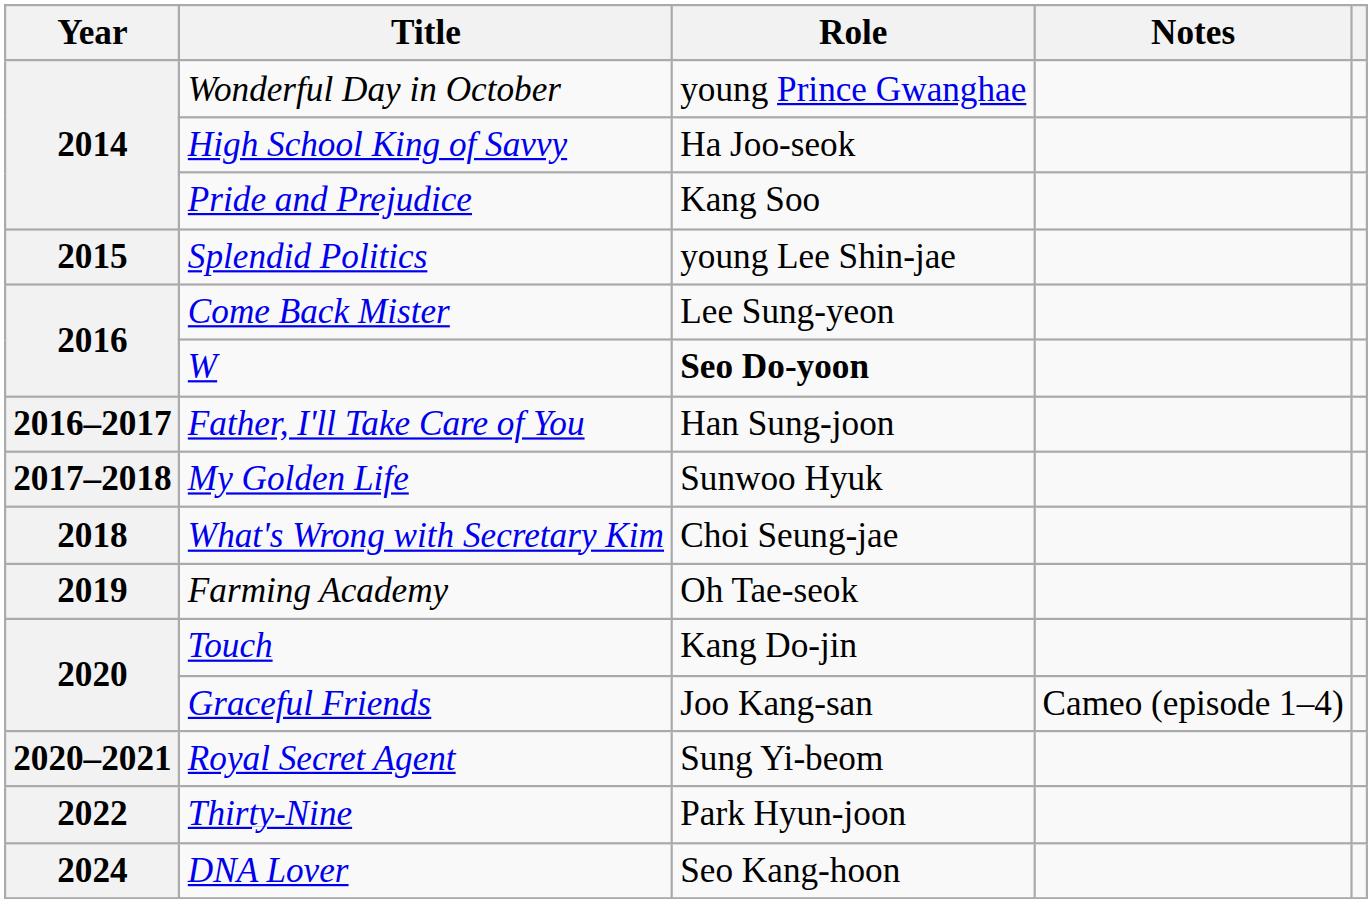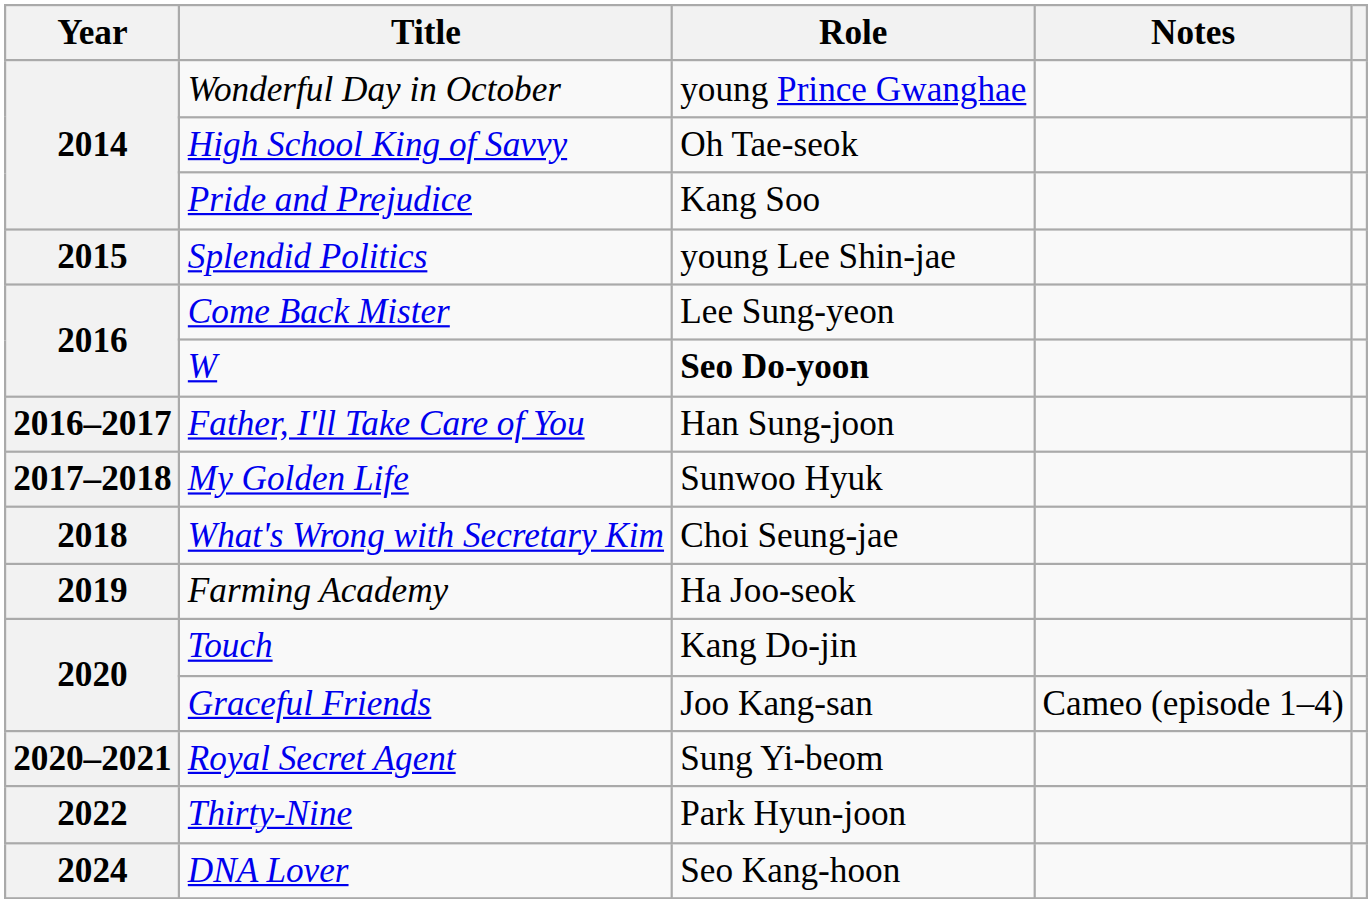High School King of Savvy | Role: Ha Joo-seok -> Oh Tae-seok
Farming Academy | Role: Oh Tae-seok -> Ha Joo-seok
